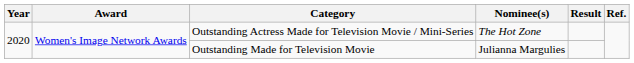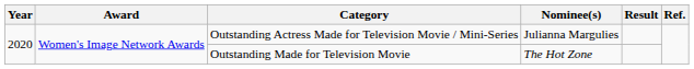Outstanding Actress Made for Television Movie / Mini-Series | Nominee(s): The Hot Zone -> Julianna Margulies
Outstanding Made for Television Movie | Nominee(s): Julianna Margulies -> The Hot Zone
